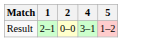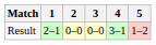+ column: 3 | 0–0
